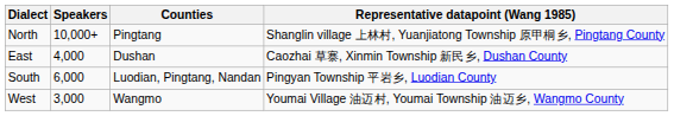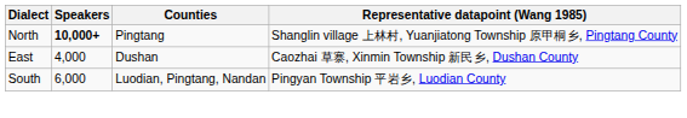North | Speakers: normal -> bold
- row: West | 3,000 | Wangmo | Youmai Village 油迈村, Youmai Township 油迈乡, Wangmo County
